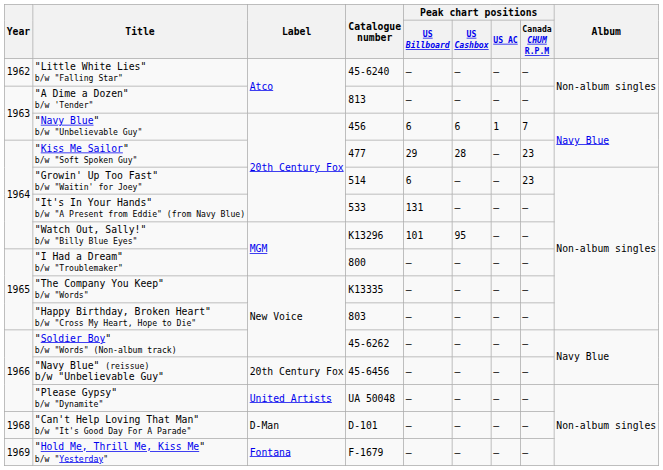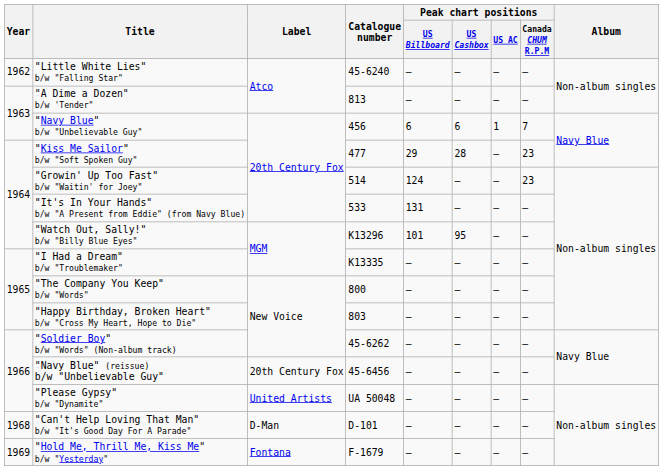"Growin' Up Too Fast" b/w "Waitin' for Joey" | Peak chart positions / US Billboard: 6 -> 124
"I Had a Dream" b/w "Troublemaker" | Catalogue number: 800 -> K13335
"The Company You Keep" b/w "Words" | Catalogue number: K13335 -> 800
